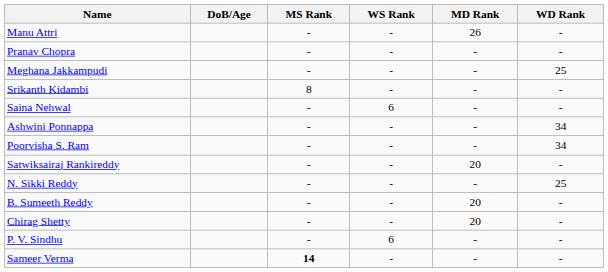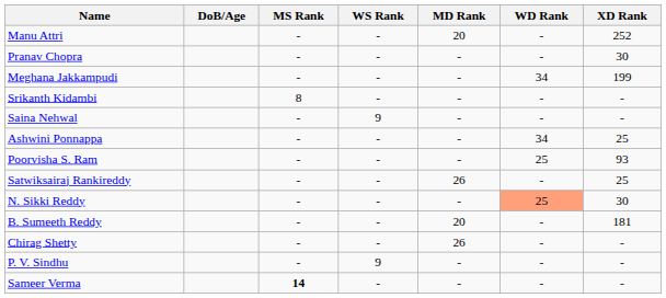+ column: XD Rank | 252 | 30 | 199 | - | - | 25 | 93 | 25 | 30 | 181 | - | - | -
Manu Attri | MD Rank: 26 -> 20
Meghana Jakkampudi | WD Rank: 25 -> 34
Saina Nehwal | WS Rank: 6 -> 9
Poorvisha S. Ram | WD Rank: 34 -> 25
Satwiksairaj Rankireddy | MD Rank: 20 -> 26
N. Sikki Reddy | WD Rank: no background -> lightsalmon background
Chirag Shetty | MD Rank: 20 -> 26
P. V. Sindhu | WS Rank: 6 -> 9
